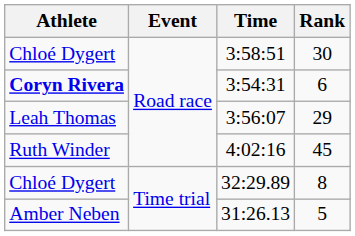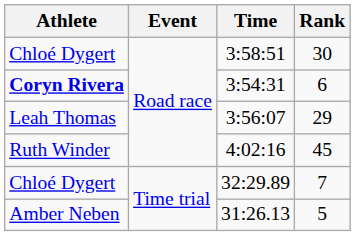32:29.89 | Rank: 8 -> 7
